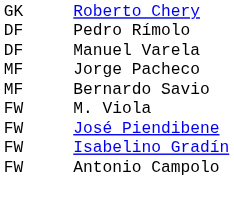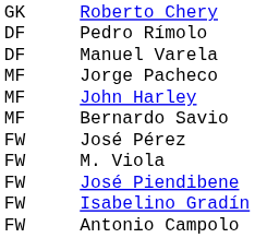+ row: MF | John Harley
+ row: FW | José Pérez
